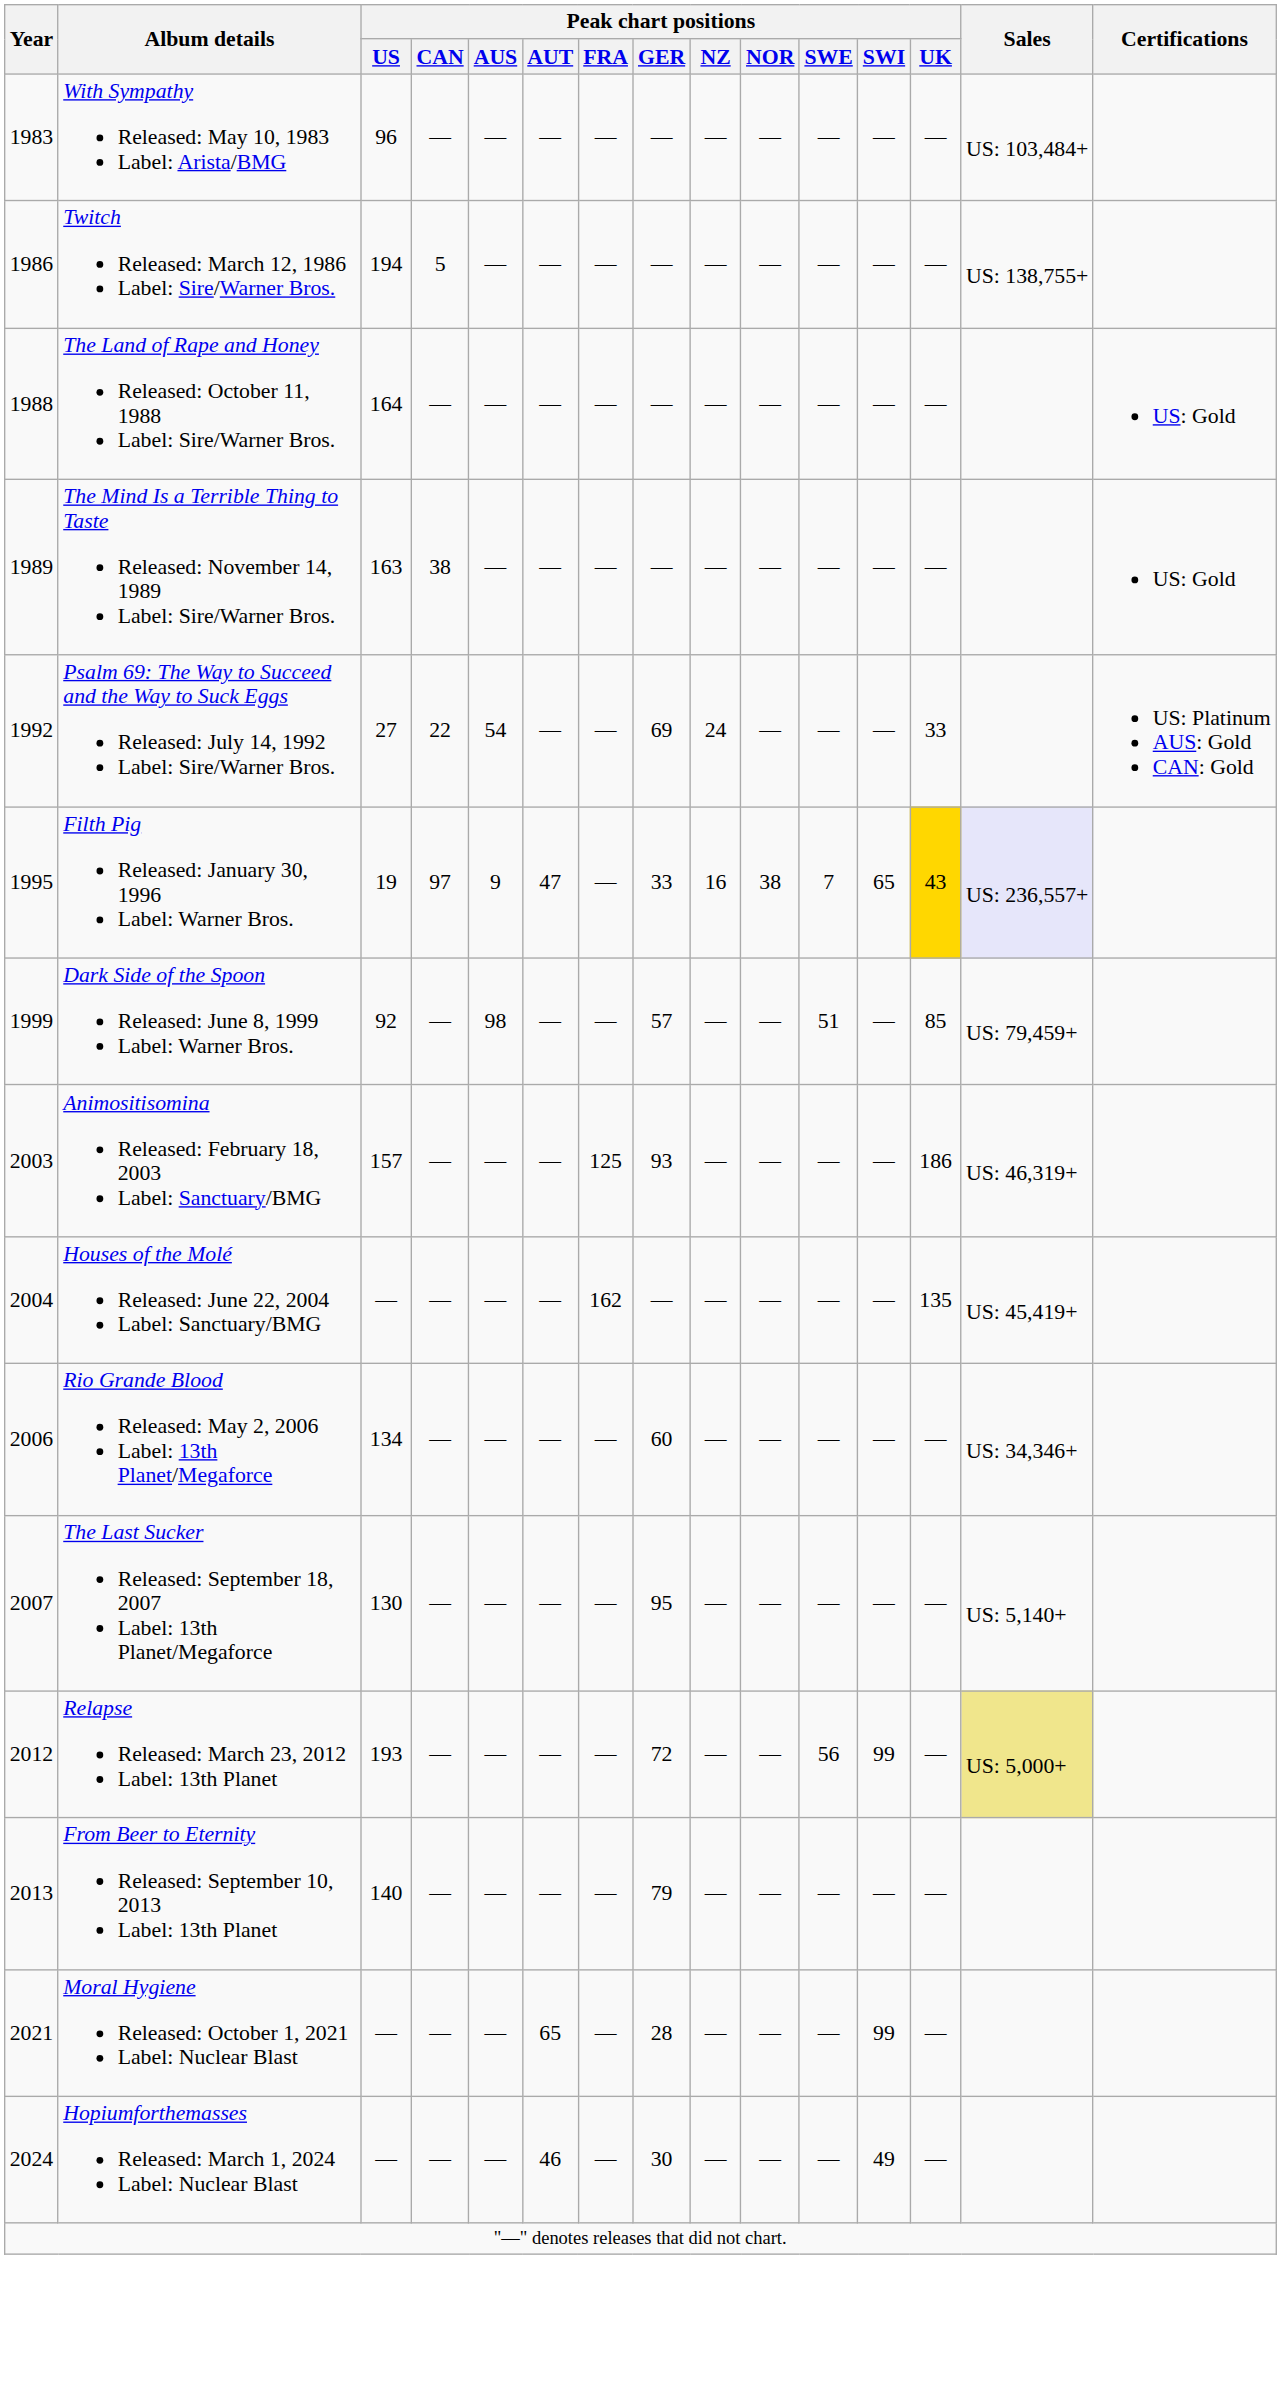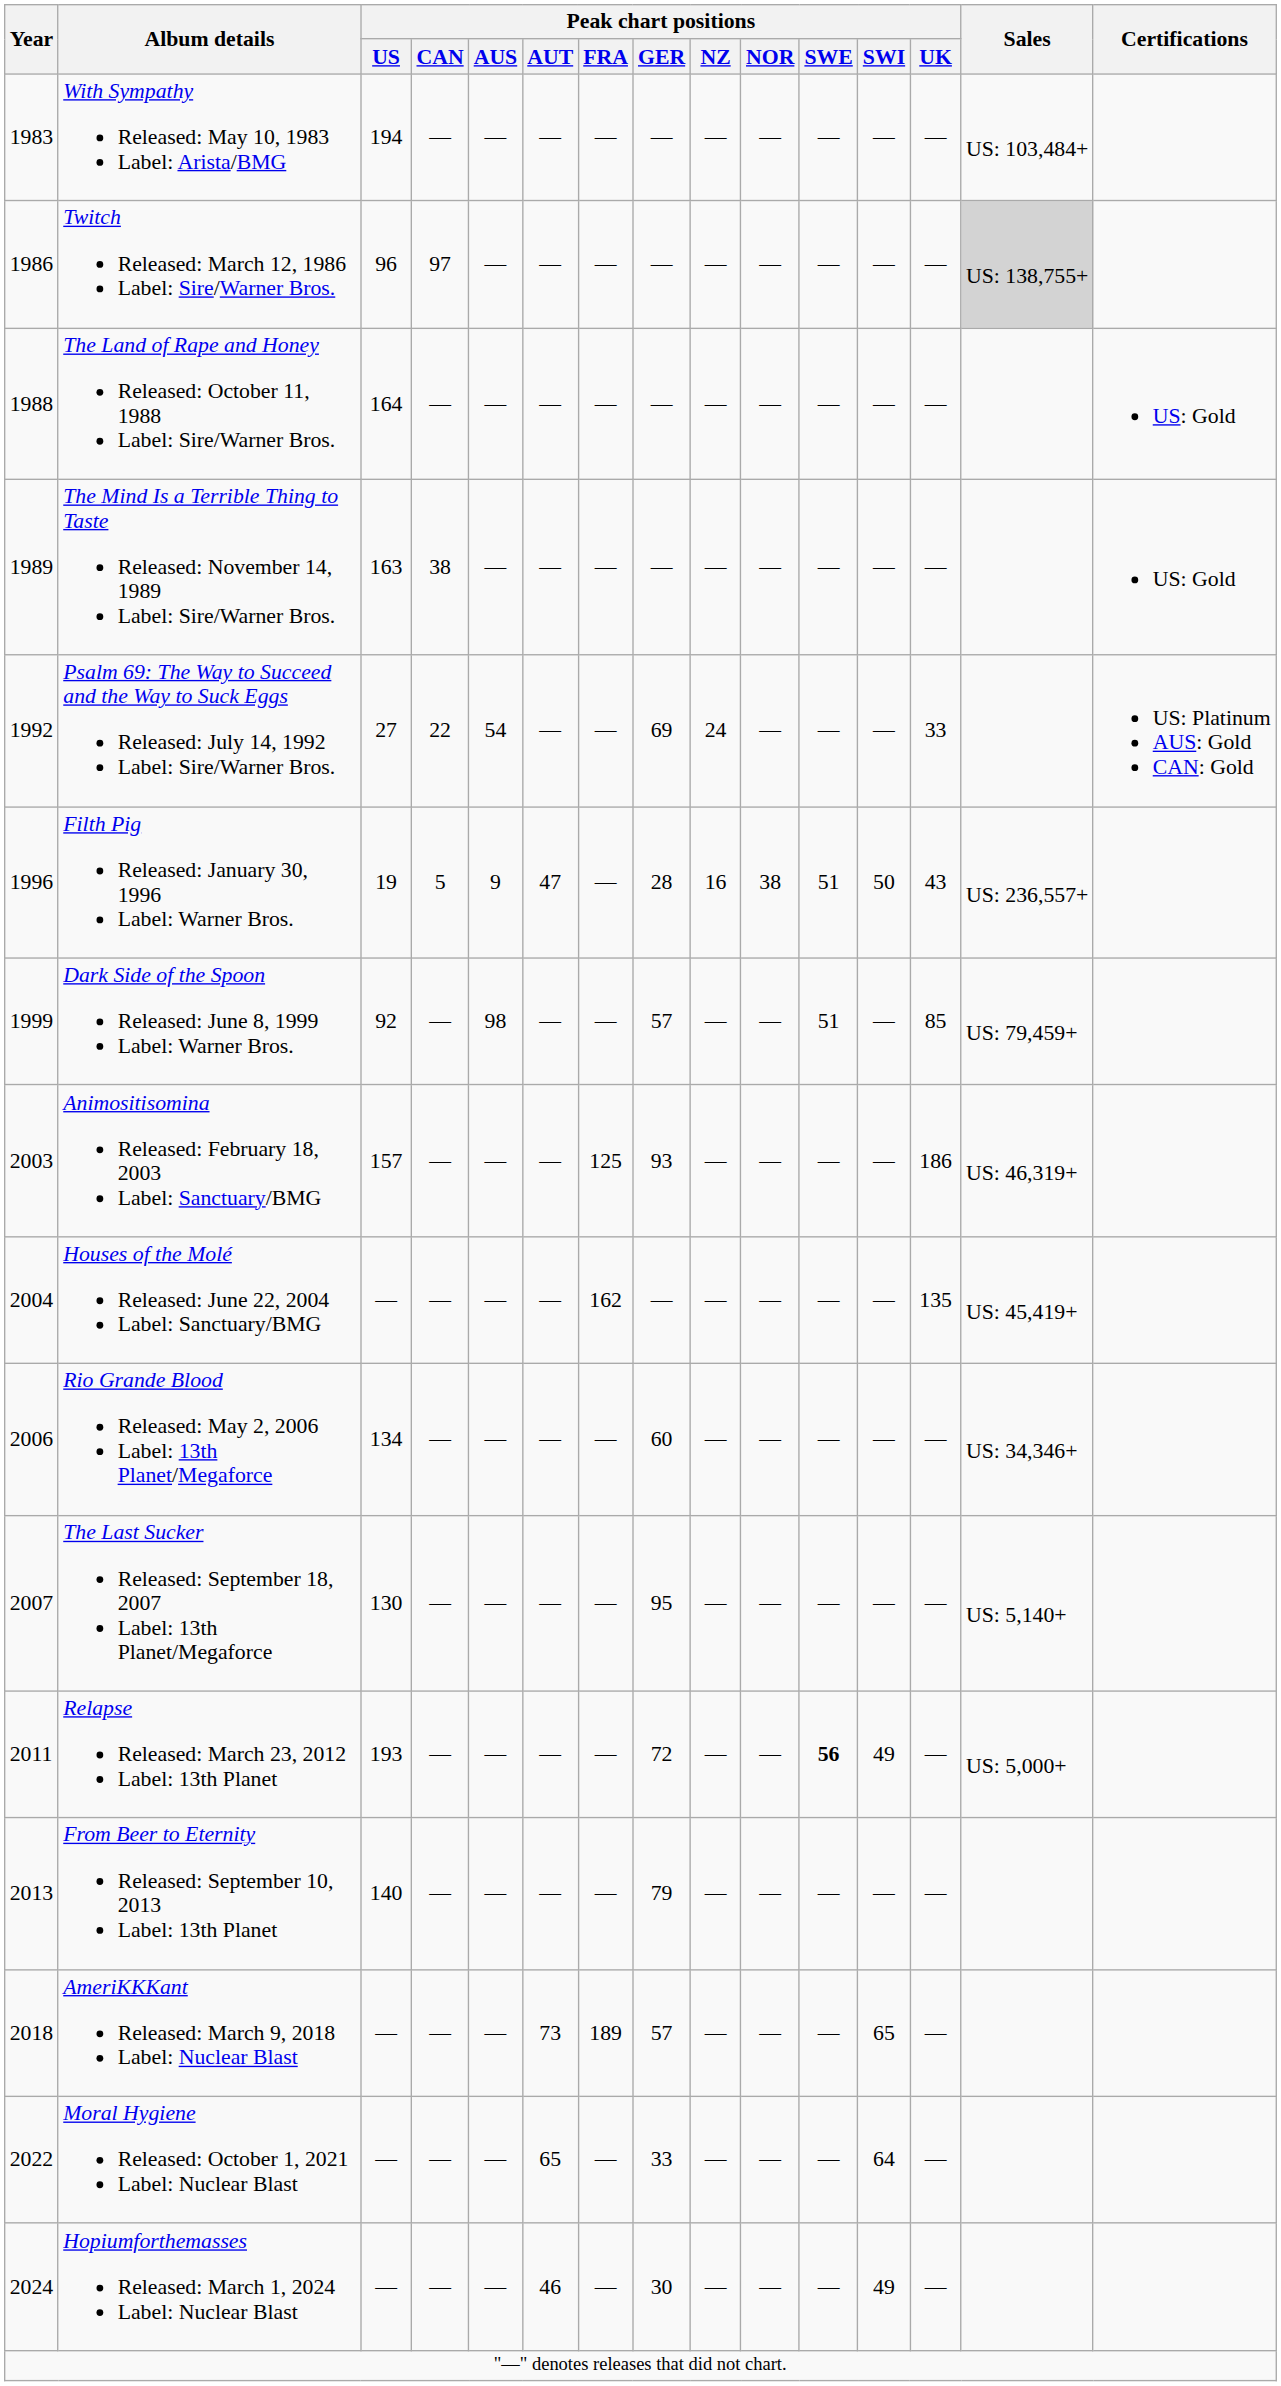With Sympathy Released: May 10, 1983 Label: Arista/BMG | Peak chart positions / US: 96 -> 194
Twitch Released: March 12, 1986 Label: Sire/Warner Bros. | Peak chart positions / US: 194 -> 96
Twitch Released: March 12, 1986 Label: Sire/Warner Bros. | Peak chart positions / CAN: 5 -> 97
Twitch Released: March 12, 1986 Label: Sire/Warner Bros. | Sales: no background -> lightgrey background
Filth Pig Released: January 30, 1996 Label: Warner Bros. | Year: 1995 -> 1996
Filth Pig Released: January 30, 1996 Label: Warner Bros. | Peak chart positions / CAN: 97 -> 5
Filth Pig Released: January 30, 1996 Label: Warner Bros. | Peak chart positions / GER: 33 -> 28
Filth Pig Released: January 30, 1996 Label: Warner Bros. | Peak chart positions / SWE: 7 -> 51
Filth Pig Released: January 30, 1996 Label: Warner Bros. | Peak chart positions / SWI: 65 -> 50
Filth Pig Released: January 30, 1996 Label: Warner Bros. | Peak chart positions / UK: gold background -> no background
Filth Pig Released: January 30, 1996 Label: Warner Bros. | Sales: lavender background -> no background
Relapse Released: March 23, 2012 Label: 13th Planet | Year: 2012 -> 2011
Relapse Released: March 23, 2012 Label: 13th Planet | Peak chart positions / SWE: normal -> bold
Relapse Released: March 23, 2012 Label: 13th Planet | Peak chart positions / SWI: 99 -> 49
Relapse Released: March 23, 2012 Label: 13th Planet | Sales: khaki background -> no background
+ row: 2018 | AmeriKKKant Released: March 9, 2018 Label: Nuclear Blast | — | — | — | 73 | 189 | 57 | — | — | — | 65 | —
Moral Hygiene Released: October 1, 2021 Label: Nuclear Blast | Year: 2021 -> 2022
Moral Hygiene Released: October 1, 2021 Label: Nuclear Blast | Peak chart positions / GER: 28 -> 33
Moral Hygiene Released: October 1, 2021 Label: Nuclear Blast | Peak chart positions / SWI: 99 -> 64
